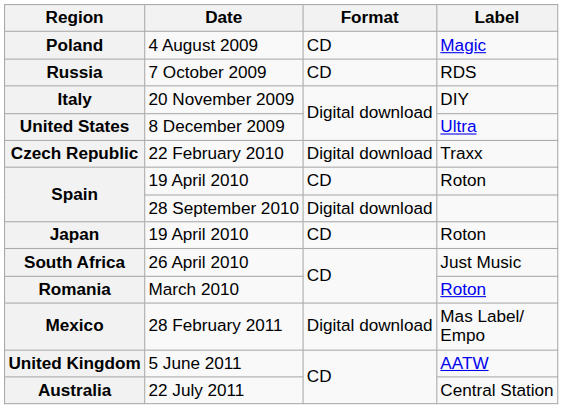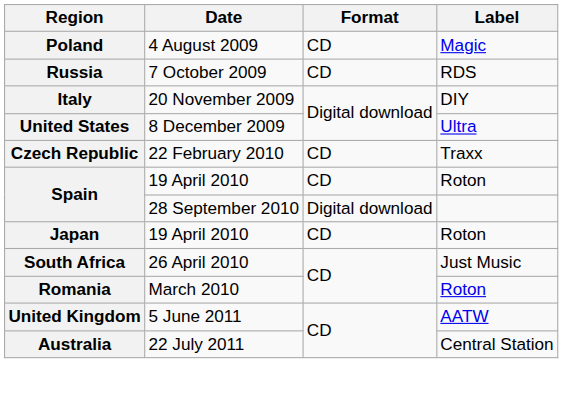Czech Republic | Format: Digital download -> CD
- row: Mexico | 28 February 2011 | Digital download | Mas Label/ Empo
